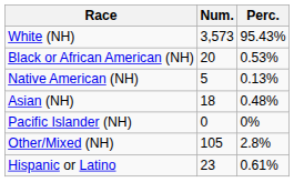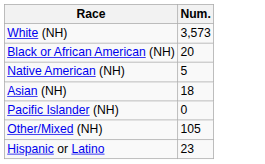- column: Perc. | 95.43% | 0.53% | 0.13% | 0.48% | 0% | 2.8% | 0.61%
